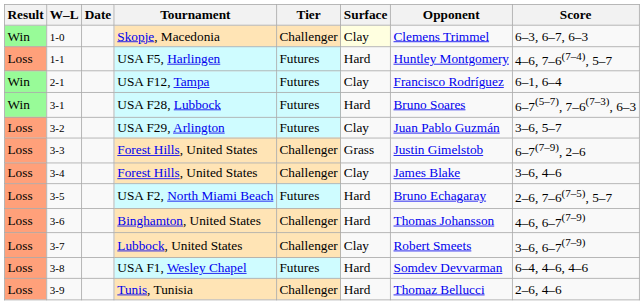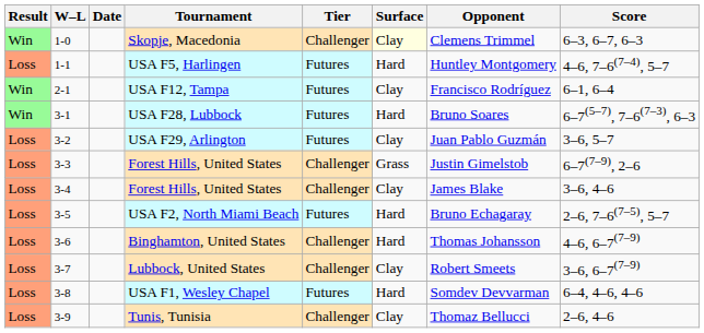Tunis, Tunisia | Surface: Hard -> Clay
